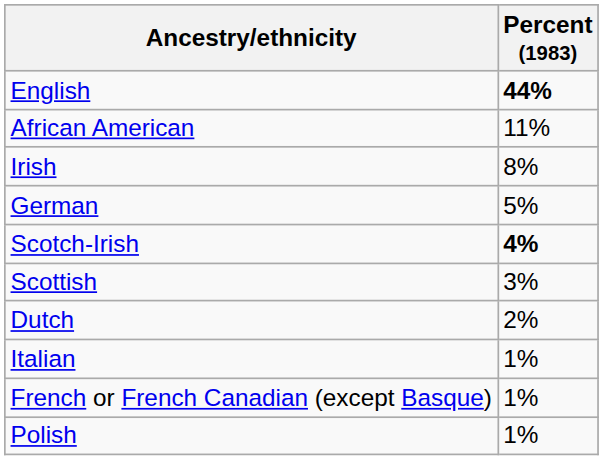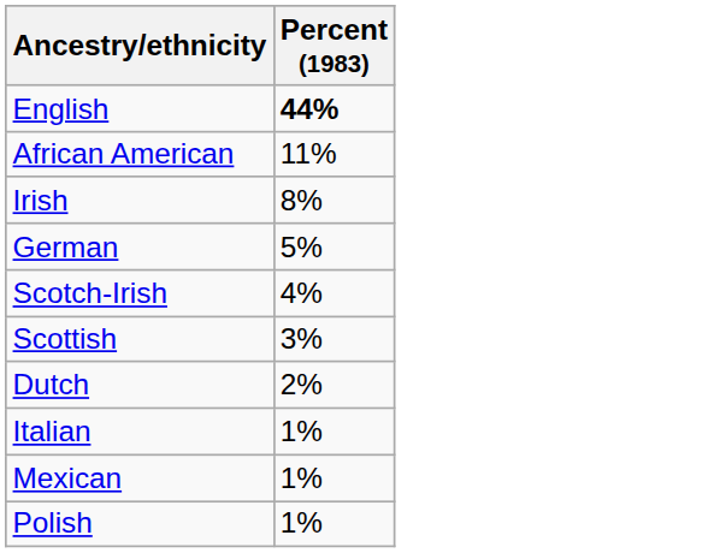Scotch-Irish | Percent (1983): bold -> normal
- row: French or French Canadian (except Basque) | 1%
+ row: Mexican | 1%
